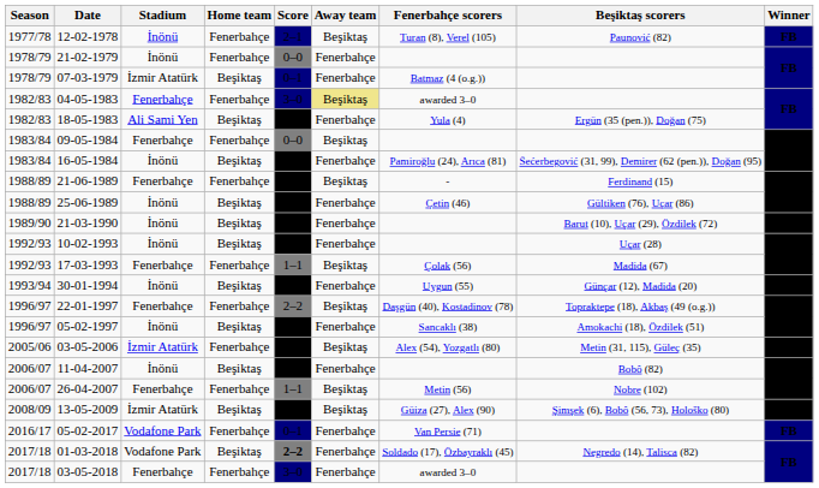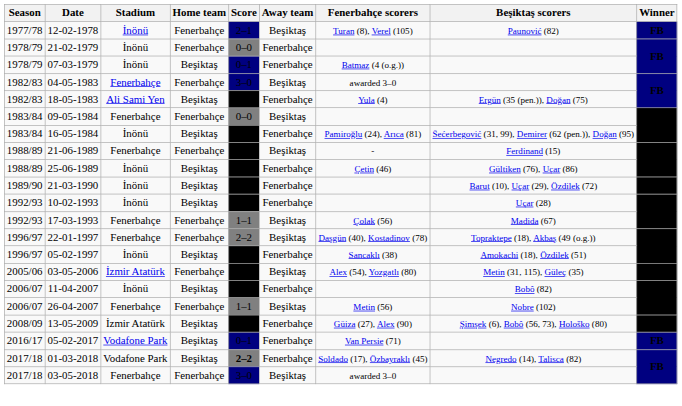07-03-1979 | Stadium: İzmir Atatürk -> İnönü
04-05-1983 | Away team: khaki background -> no background
- row: 1993/94 | 30-01-1994 | İnönü | Beşiktaş | 2–1 | Fenerbahçe | Uygun (55) | Günçar (12), Madida (20) | BJK
13-05-2009 | Away team: Beşiktaş -> Fenerbahçe
05-02-2017 | Home team: Fenerbahçe -> Beşiktaş
03-05-2018 | Away team: Fenerbahçe -> Beşiktaş
